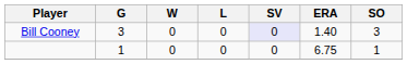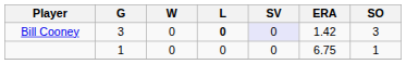Bill Cooney | L: normal -> bold
Bill Cooney | ERA: 1.40 -> 1.42
